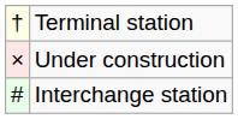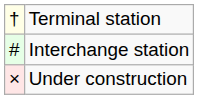rows swapped: Interchange station <-> Under construction
